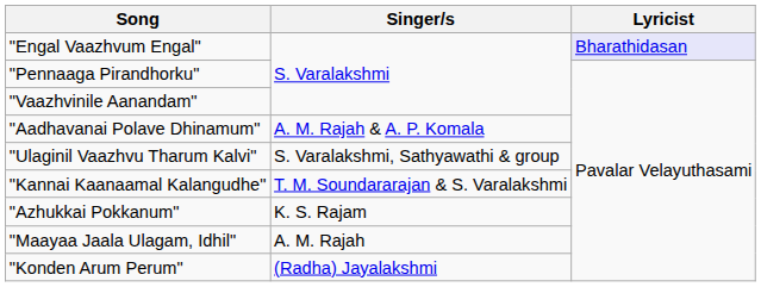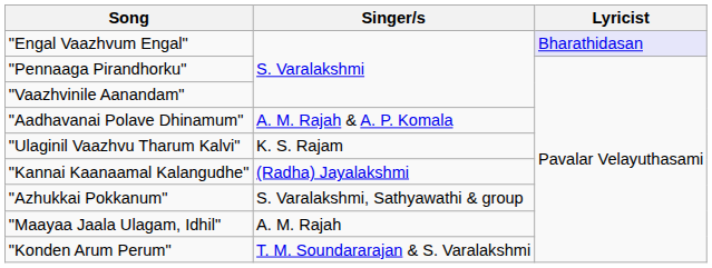"Ulaginil Vaazhvu Tharum Kalvi" | Singer/s: S. Varalakshmi, Sathyawathi & group -> K. S. Rajam
"Kannai Kaanaamal Kalangudhe" | Singer/s: T. M. Soundararajan & S. Varalakshmi -> (Radha) Jayalakshmi
"Azhukkai Pokkanum" | Singer/s: K. S. Rajam -> S. Varalakshmi, Sathyawathi & group
"Konden Arum Perum" | Singer/s: (Radha) Jayalakshmi -> T. M. Soundararajan & S. Varalakshmi
